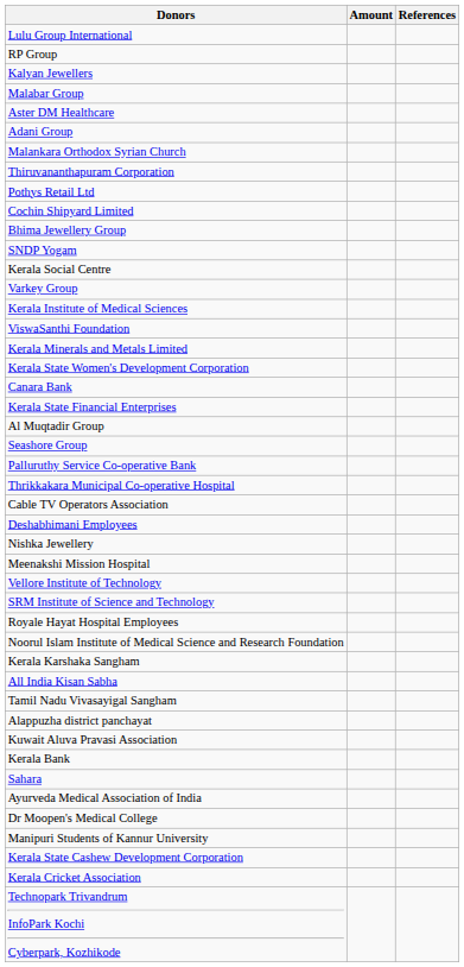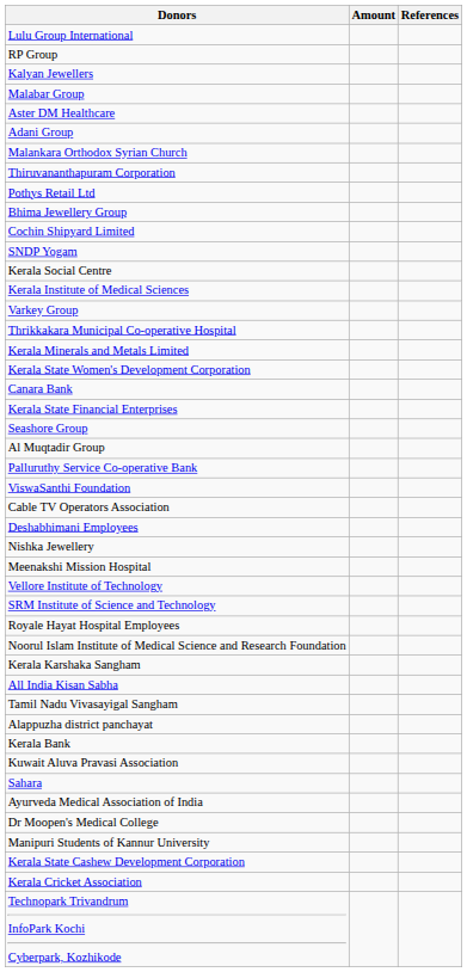rows swapped: Bhima Jewellery Group <-> Cochin Shipyard Limited
rows swapped: Varkey Group <-> Kerala Institute of Medical Sciences
rows swapped: ViswaSanthi Foundation <-> Thrikkakara Municipal Co-operative Hospital
rows swapped: Seashore Group <-> Al Muqtadir Group
rows swapped: Kuwait Aluva Pravasi Association <-> Kerala Bank
